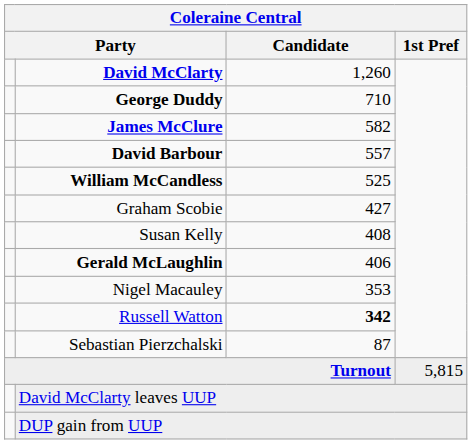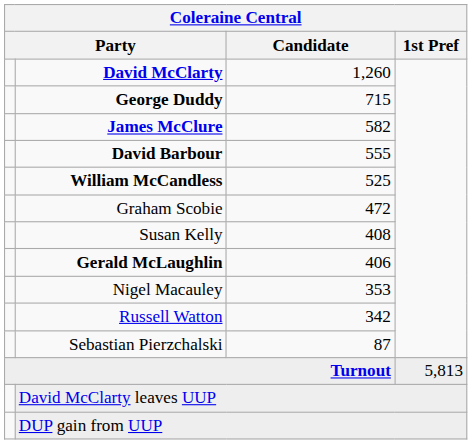George Duddy | Candidate: 710 -> 715
David Barbour | Candidate: 557 -> 555
Graham Scobie | Candidate: 427 -> 472
Russell Watton | Candidate: bold -> normal
Turnout | 1st Pref: 5,815 -> 5,813
